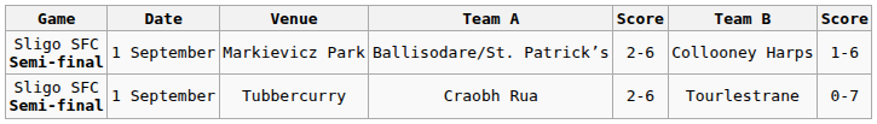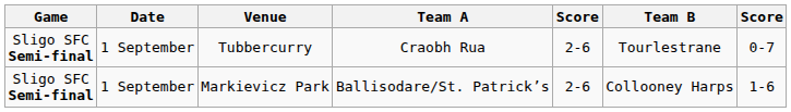rows swapped: Markievicz Park <-> Tubbercurry
